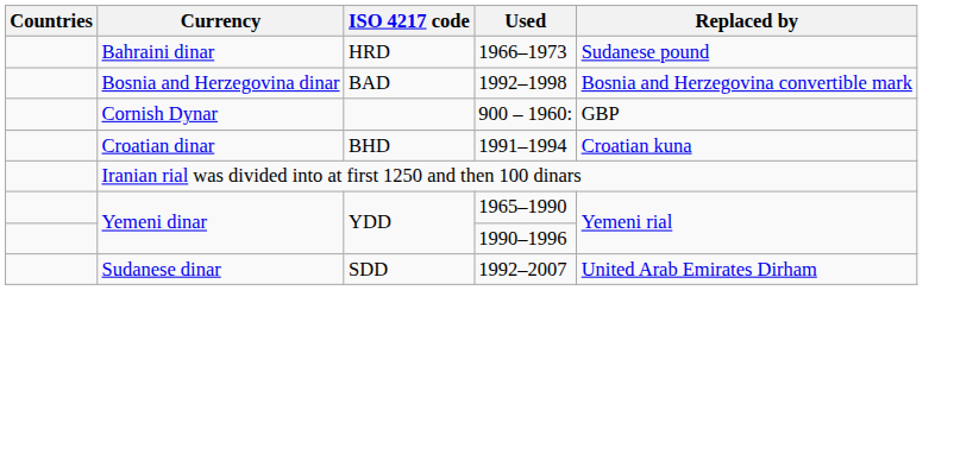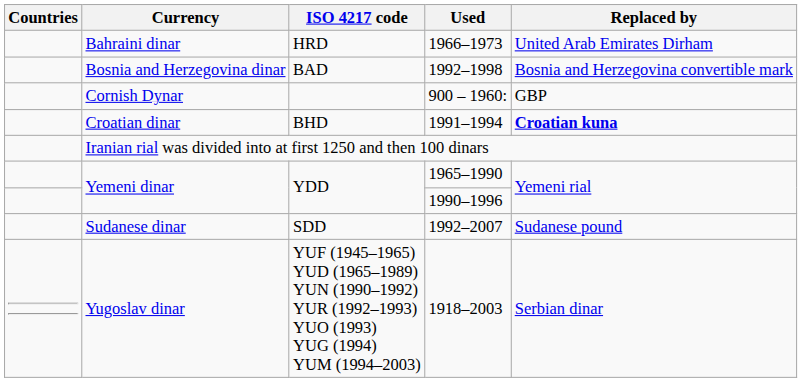1966–1973 | Replaced by: Sudanese pound -> United Arab Emirates Dirham
1991–1994 | Replaced by: normal -> bold
1992–2007 | Replaced by: United Arab Emirates Dirham -> Sudanese pound
+ row: Yugoslav dinar | YUF (1945–1965) YUD (1965–1989) YUN (1990–1992) YUR (1992–1993) YUO (1993) YUG (1994) YUM (1994–2003) | 1918–2003 | Serbian dinar
